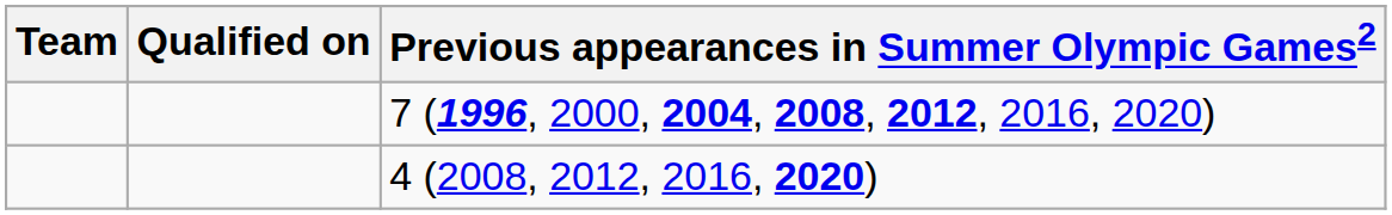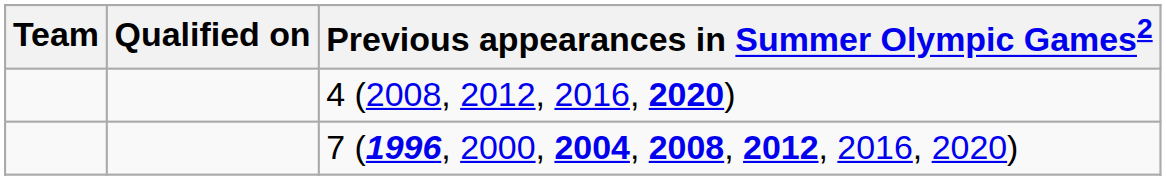rows swapped: 7 (1996, 2000, 2004, 2008, 2012, 2016, 2020) <-> 4 (2008, 2012, 2016, 2020)
